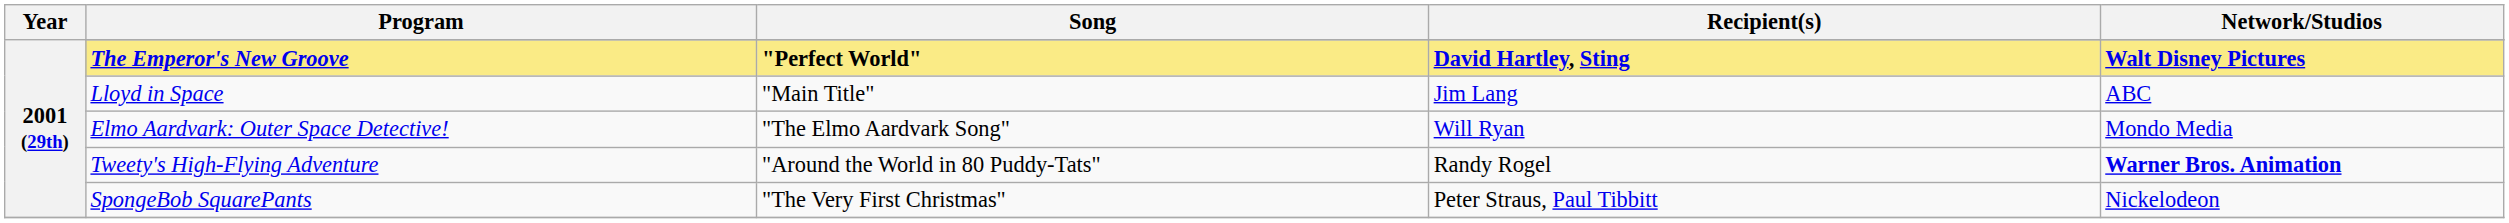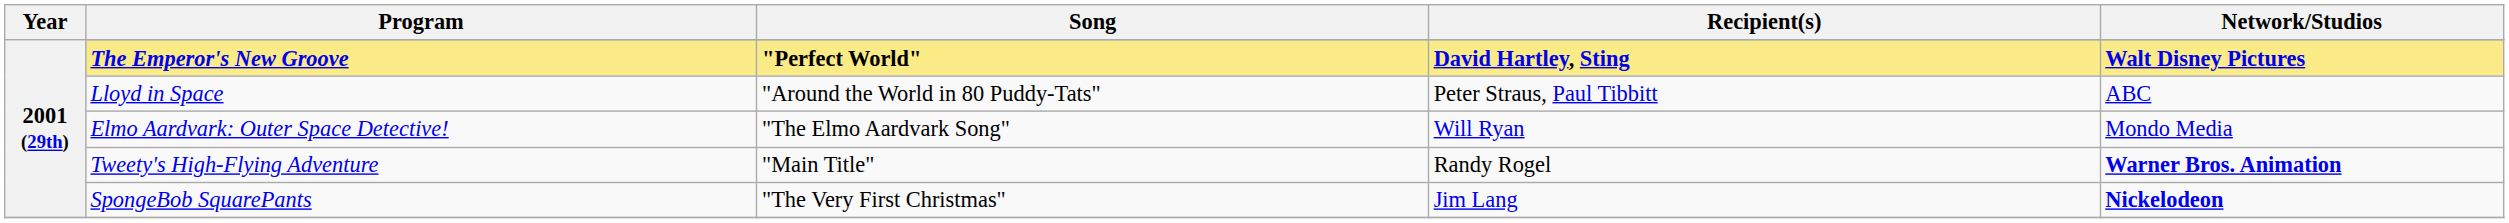Lloyd in Space | Song: "Main Title" -> "Around the World in 80 Puddy-Tats"
Lloyd in Space | Recipient(s): Jim Lang -> Peter Straus, Paul Tibbitt
Tweety's High-Flying Adventure | Song: "Around the World in 80 Puddy-Tats" -> "Main Title"
SpongeBob SquarePants | Recipient(s): Peter Straus, Paul Tibbitt -> Jim Lang
SpongeBob SquarePants | Network/Studios: normal -> bold
